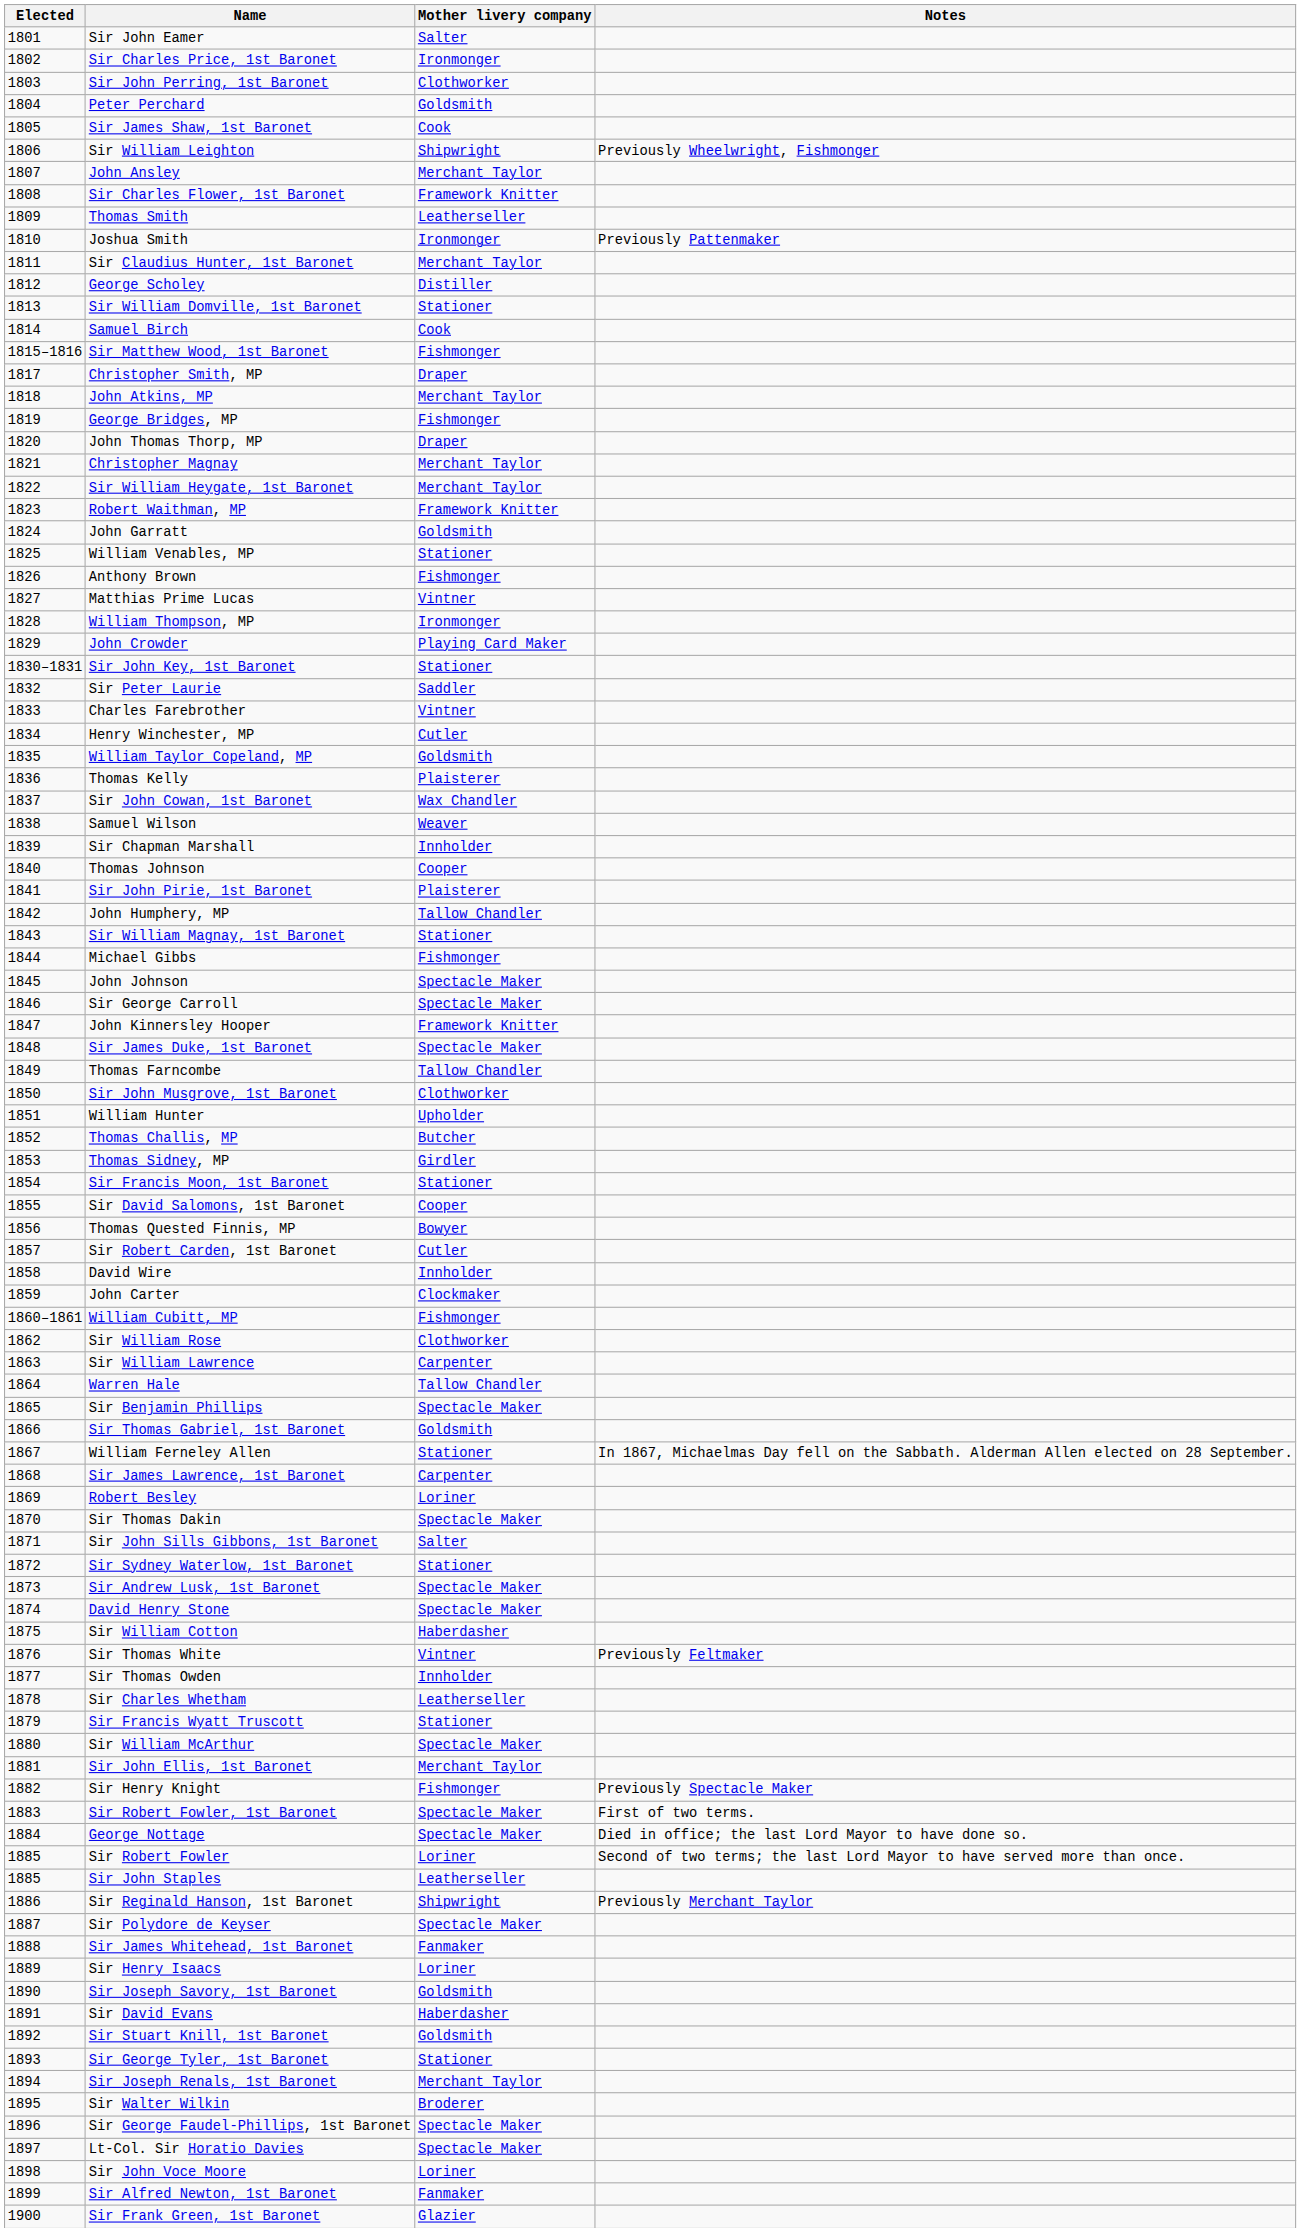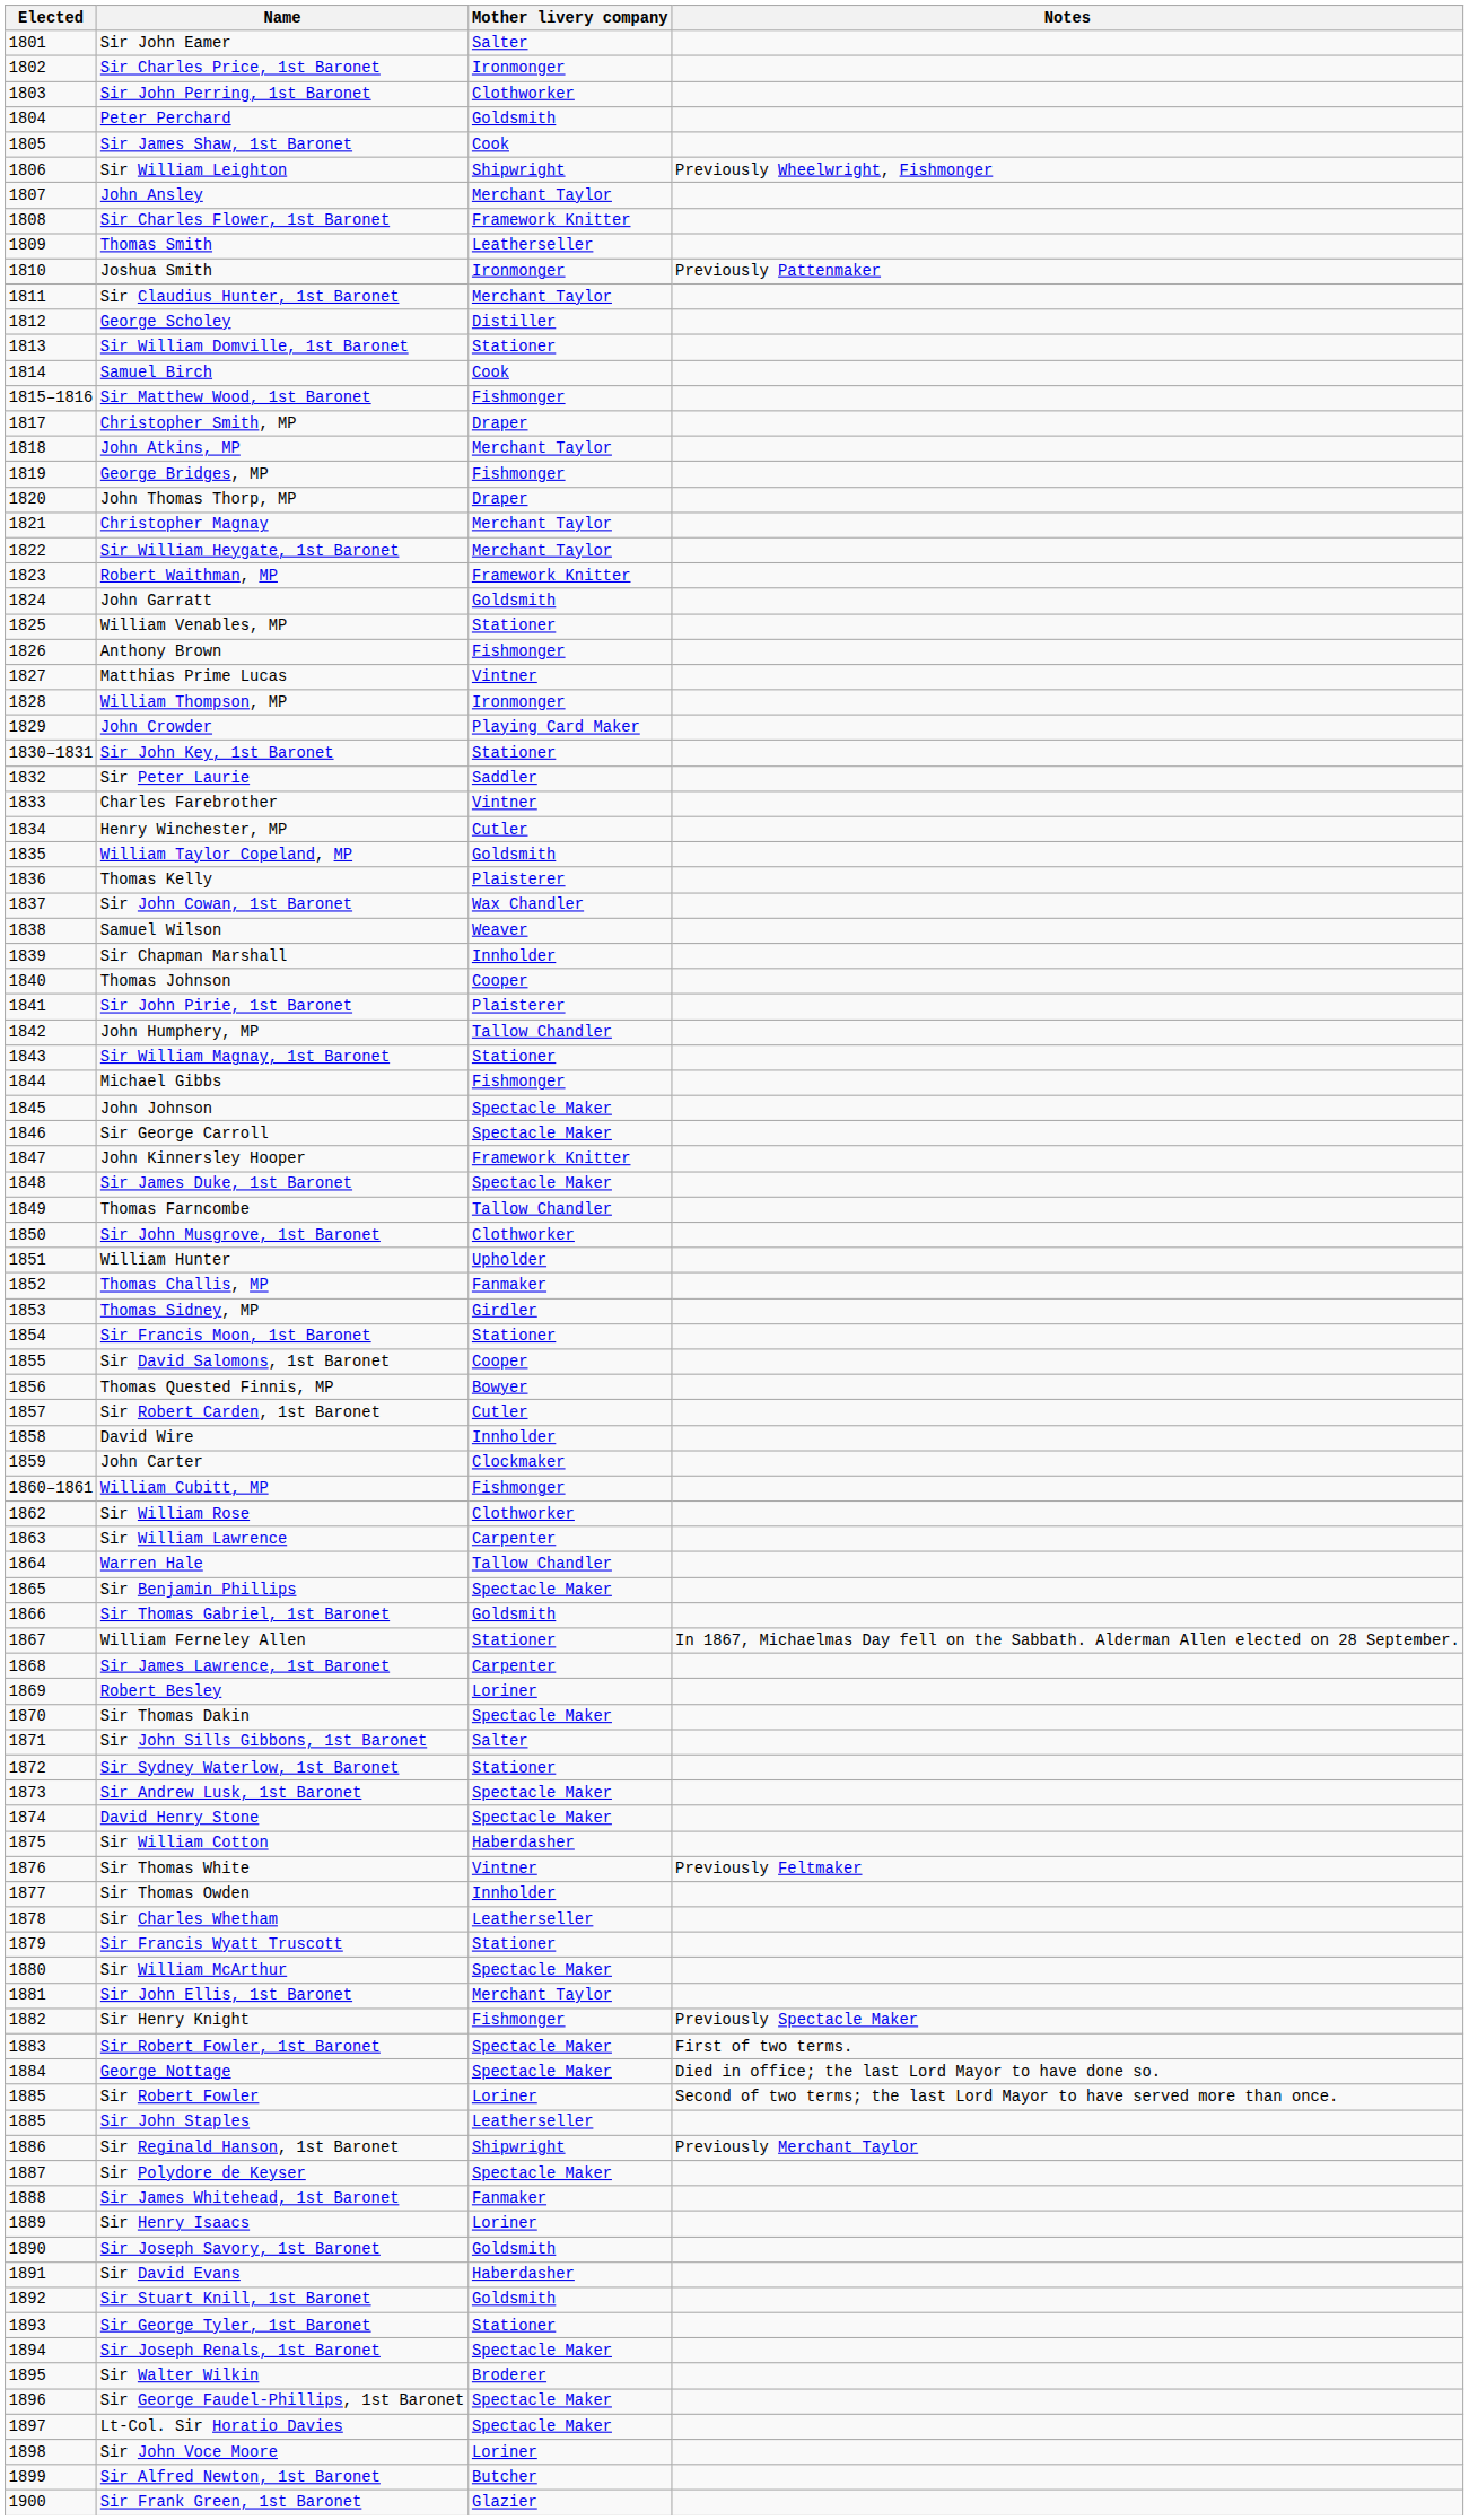Thomas Challis, MP | Mother livery company: Butcher -> Fanmaker
Sir Joseph Renals, 1st Baronet | Mother livery company: Merchant Taylor -> Spectacle Maker
Sir Alfred Newton, 1st Baronet | Mother livery company: Fanmaker -> Butcher
